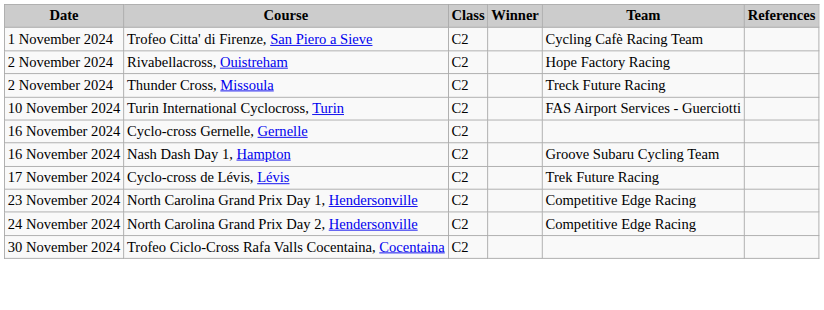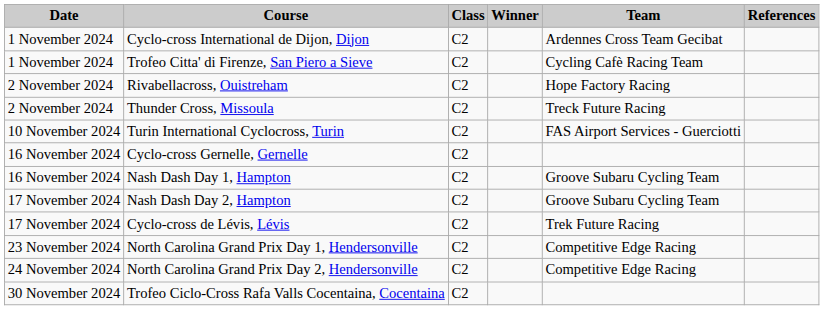+ row: 1 November 2024 | Cyclo-cross International de Dijon, Dijon | C2 | Ardennes Cross Team Gecibat
+ row: 17 November 2024 | Nash Dash Day 2, Hampton | C2 | Groove Subaru Cycling Team
